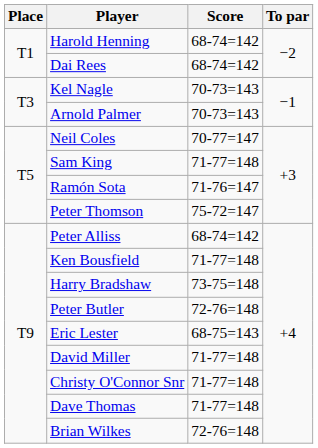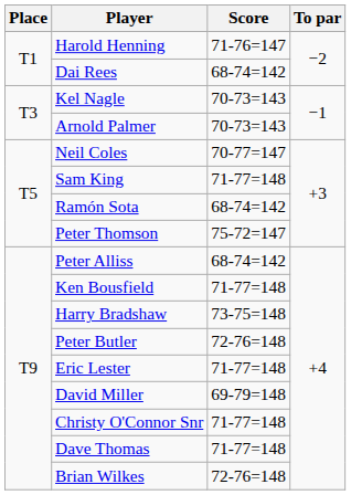Harold Henning | Score: 68-74=142 -> 71-76=147
Ramón Sota | Score: 71-76=147 -> 68-74=142
Eric Lester | Score: 68-75=143 -> 71-77=148
David Miller | Score: 71-77=148 -> 69-79=148
